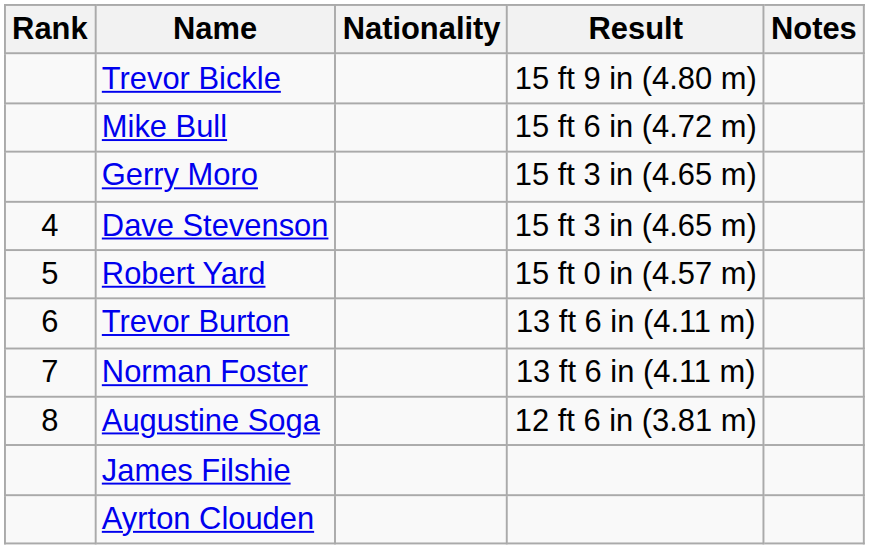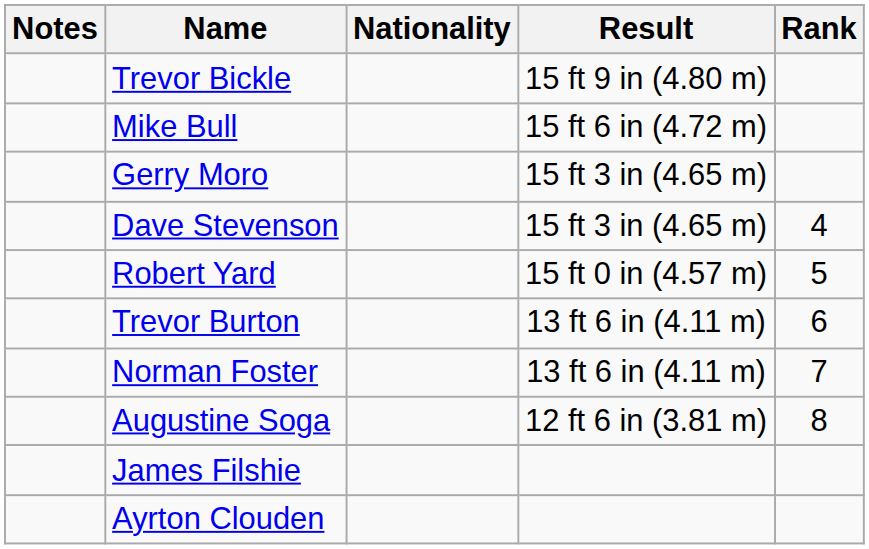columns swapped: Rank <-> Notes
